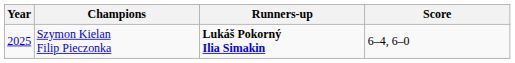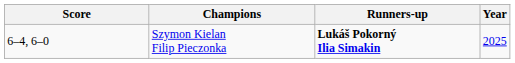columns swapped: Year <-> Score
